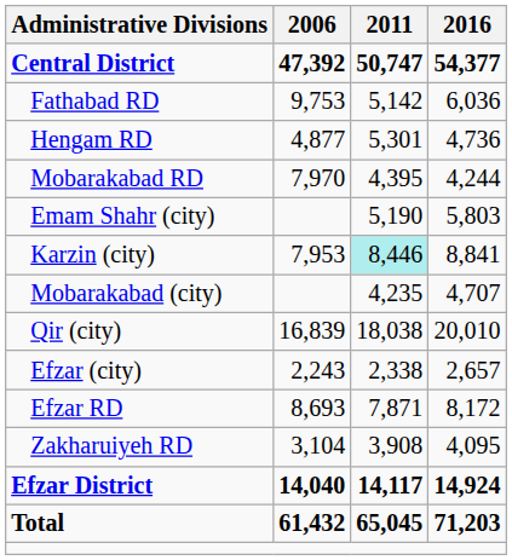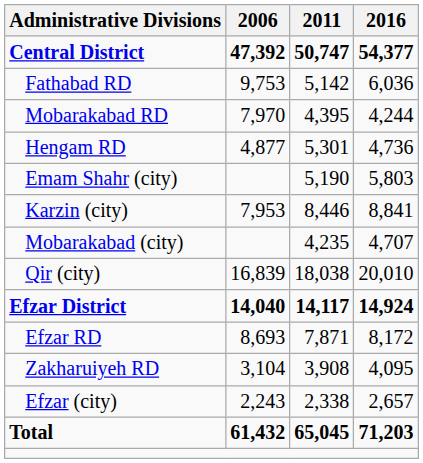rows swapped: Hengam RD <-> Mobarakabad RD
Karzin (city) | 2011: paleturquoise background -> no background
rows swapped: Efzar District <-> Efzar (city)
